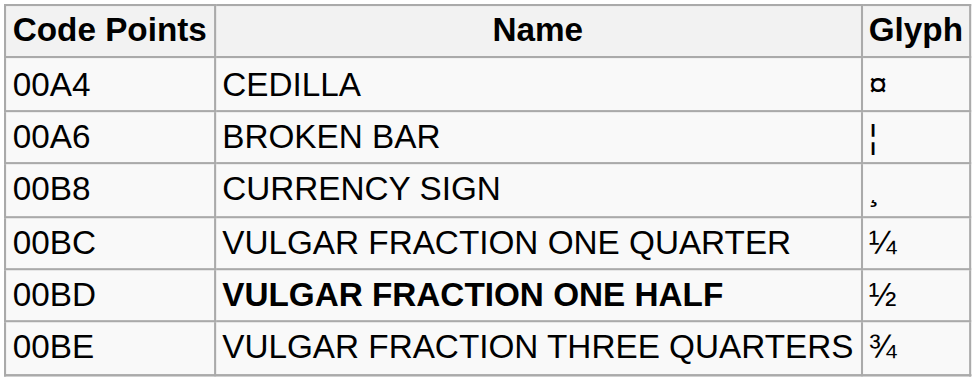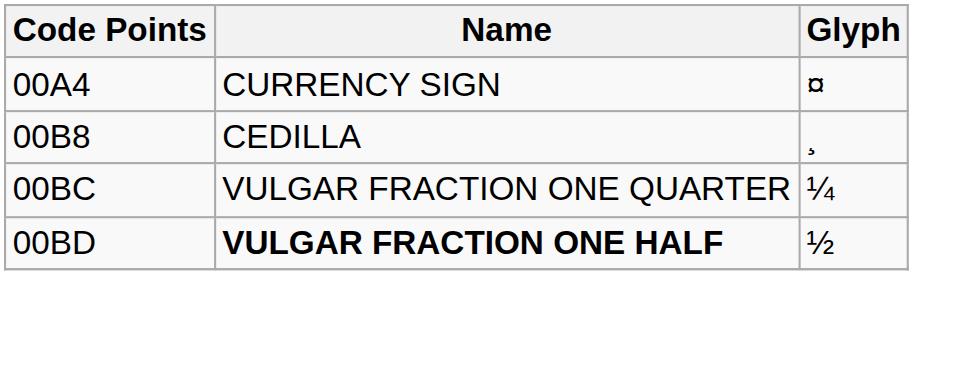00A4 | Name: CEDILLA -> CURRENCY SIGN
- row: 00A6 | BROKEN BAR | ¦
00B8 | Name: CURRENCY SIGN -> CEDILLA
- row: 00BE | VULGAR FRACTION THREE QUARTERS | ¾
